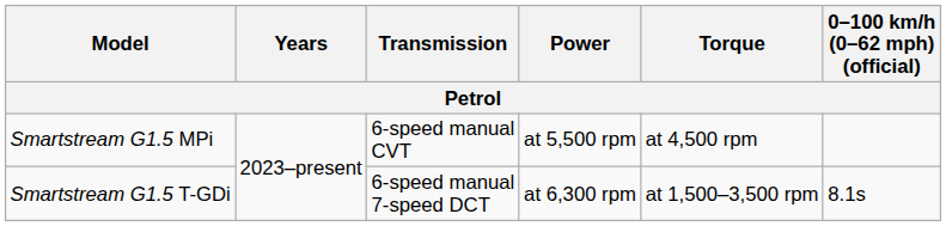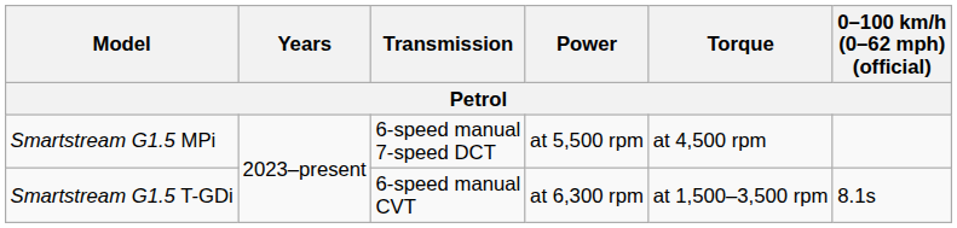Smartstream G1.5 MPi | Transmission: 6-speed manual CVT -> 6-speed manual 7-speed DCT
Smartstream G1.5 T-GDi | Transmission: 6-speed manual 7-speed DCT -> 6-speed manual CVT
